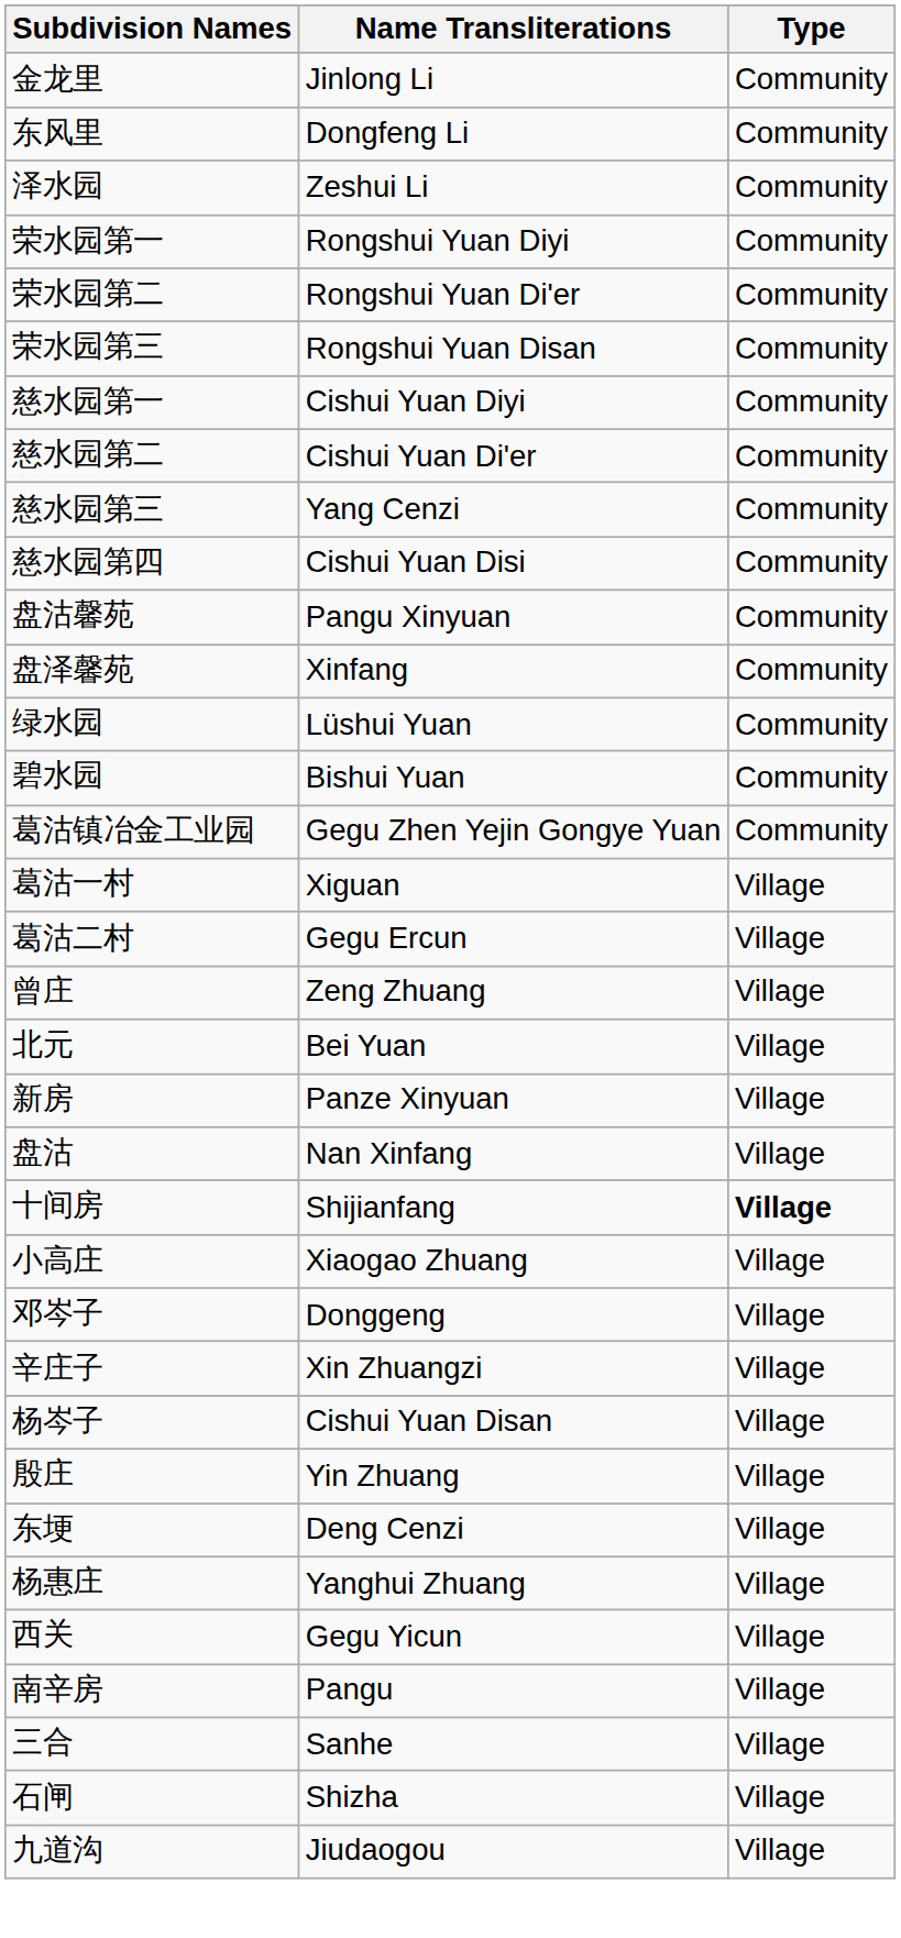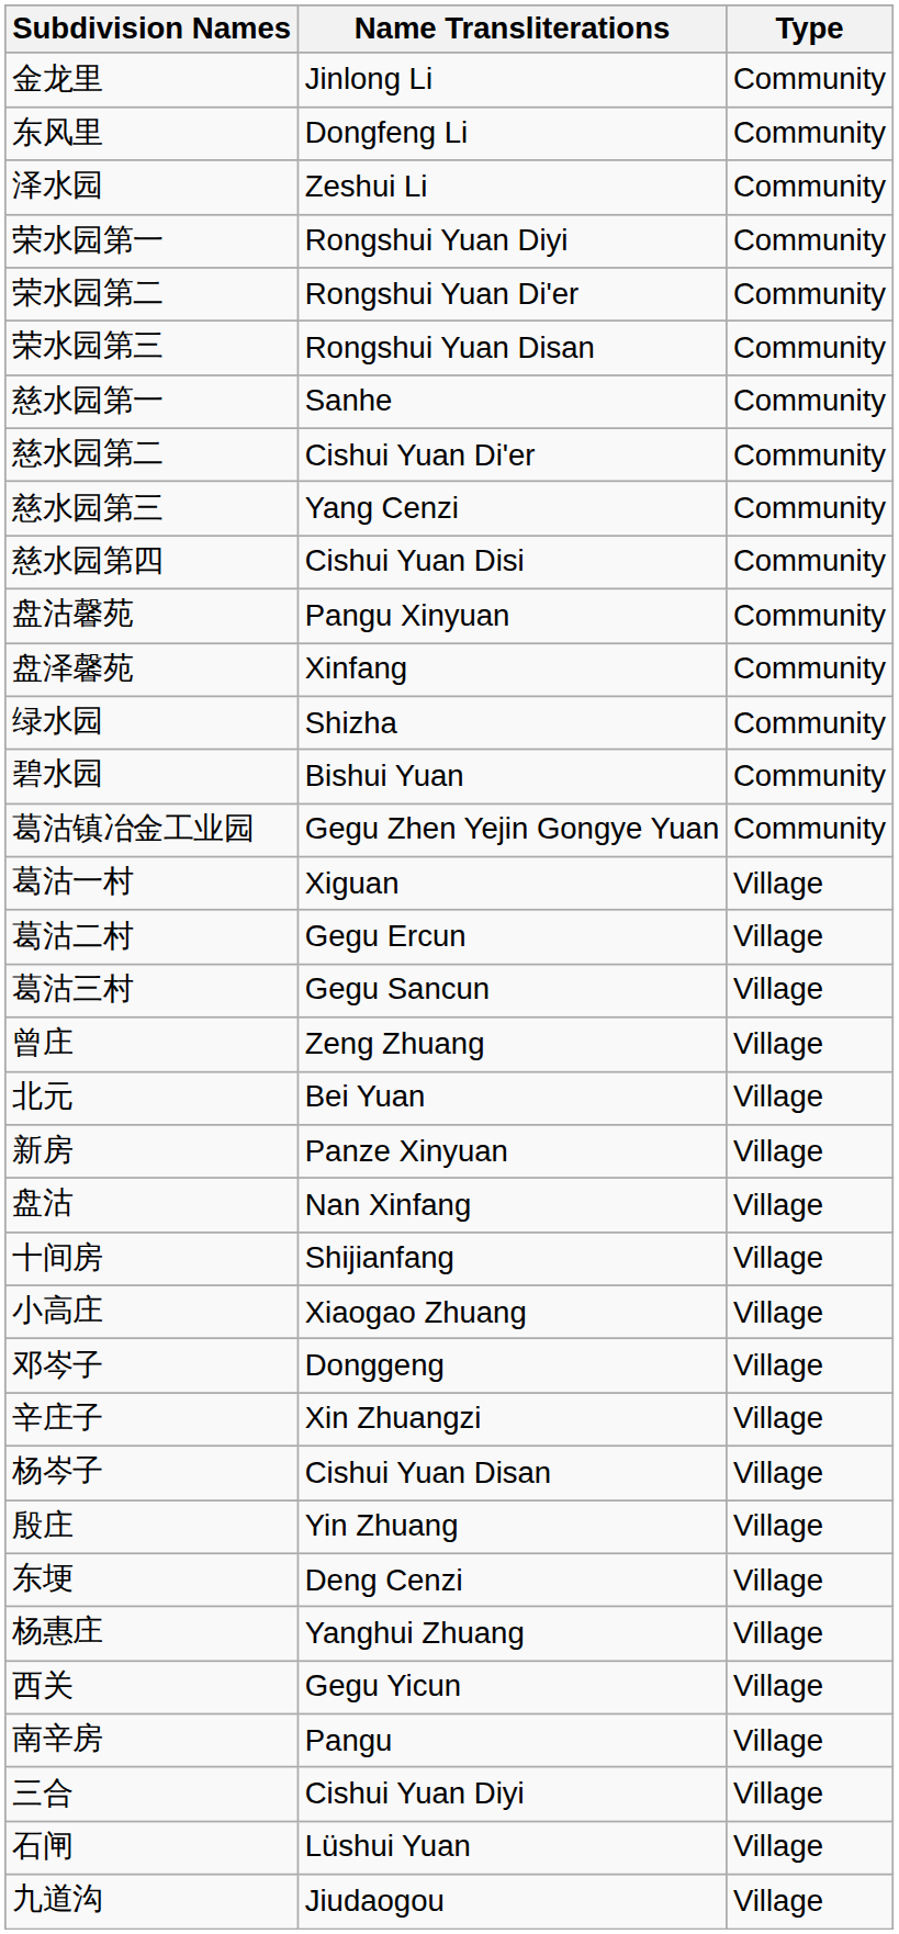慈水园第一 | Name Transliterations: Cishui Yuan Diyi -> Sanhe
绿水园 | Name Transliterations: Lüshui Yuan -> Shizha
+ row: 葛沽三村 | Gegu Sancun | Village
十间房 | Type: bold -> normal
三合 | Name Transliterations: Sanhe -> Cishui Yuan Diyi
石闸 | Name Transliterations: Shizha -> Lüshui Yuan
